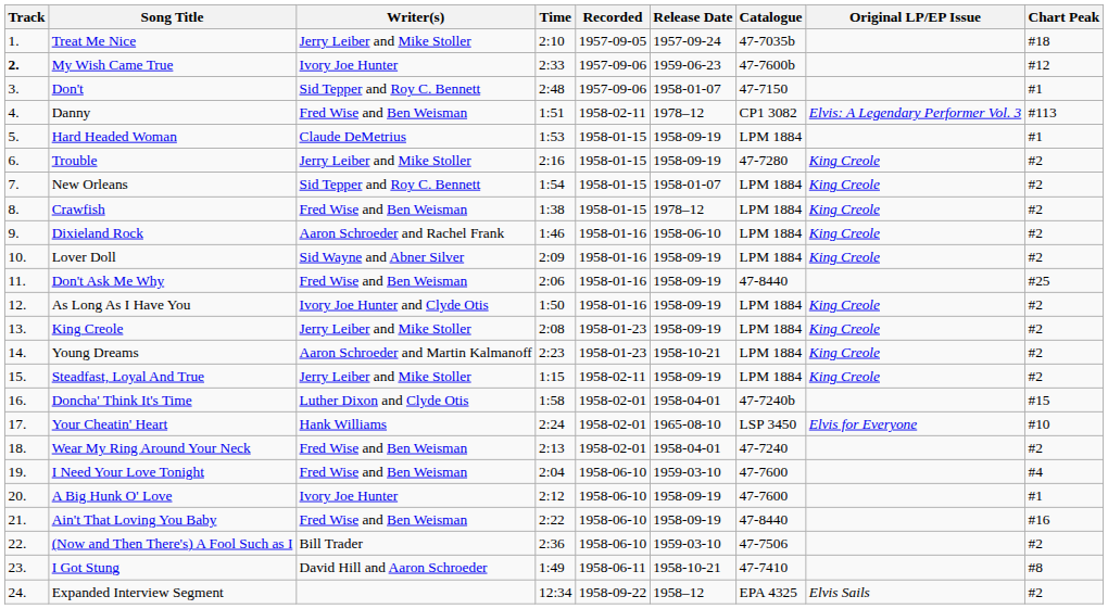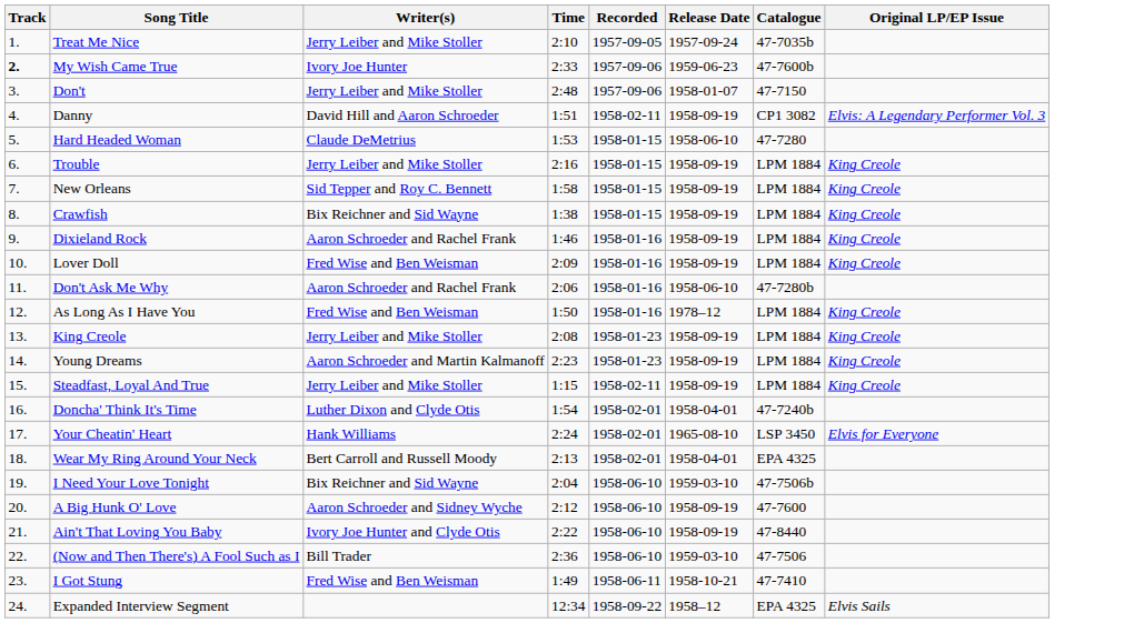- column: Chart Peak | #18 | #12 | #1 | #113 | #1 | #2 | #2 | #2 | #2 | #2 | #25 | #2 | #2 | #2 | #2 | #15 | #10 | #2 | #4 | #1 | #16 | #2 | #8 | #2
Don't | Writer(s): Sid Tepper and Roy C. Bennett -> Jerry Leiber and Mike Stoller
Danny | Writer(s): Fred Wise and Ben Weisman -> David Hill and Aaron Schroeder
Danny | Release Date: 1978–12 -> 1958-09-19
Hard Headed Woman | Release Date: 1958-09-19 -> 1958-06-10
Hard Headed Woman | Catalogue: LPM 1884 -> 47-7280
Trouble | Catalogue: 47-7280 -> LPM 1884
New Orleans | Time: 1:54 -> 1:58
New Orleans | Release Date: 1958-01-07 -> 1958-09-19
Crawfish | Writer(s): Fred Wise and Ben Weisman -> Bix Reichner and Sid Wayne
Crawfish | Release Date: 1978–12 -> 1958-09-19
Dixieland Rock | Release Date: 1958-06-10 -> 1958-09-19
Lover Doll | Writer(s): Sid Wayne and Abner Silver -> Fred Wise and Ben Weisman
Don't Ask Me Why | Writer(s): Fred Wise and Ben Weisman -> Aaron Schroeder and Rachel Frank
Don't Ask Me Why | Release Date: 1958-09-19 -> 1958-06-10
Don't Ask Me Why | Catalogue: 47-8440 -> 47-7280b
As Long As I Have You | Writer(s): Ivory Joe Hunter and Clyde Otis -> Fred Wise and Ben Weisman
As Long As I Have You | Release Date: 1958-09-19 -> 1978–12
Young Dreams | Release Date: 1958-10-21 -> 1958-09-19
Doncha' Think It's Time | Time: 1:58 -> 1:54
Wear My Ring Around Your Neck | Writer(s): Fred Wise and Ben Weisman -> Bert Carroll and Russell Moody
Wear My Ring Around Your Neck | Catalogue: 47-7240 -> EPA 4325
I Need Your Love Tonight | Writer(s): Fred Wise and Ben Weisman -> Bix Reichner and Sid Wayne
I Need Your Love Tonight | Catalogue: 47-7600 -> 47-7506b
A Big Hunk O' Love | Writer(s): Ivory Joe Hunter -> Aaron Schroeder and Sidney Wyche
Ain't That Loving You Baby | Writer(s): Fred Wise and Ben Weisman -> Ivory Joe Hunter and Clyde Otis
I Got Stung | Writer(s): David Hill and Aaron Schroeder -> Fred Wise and Ben Weisman
